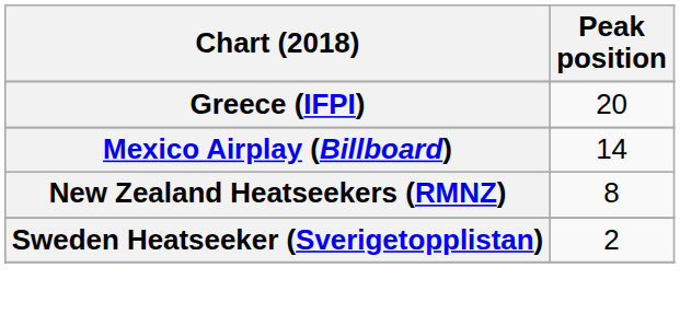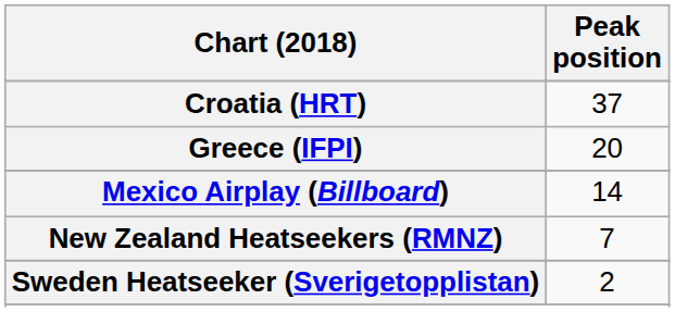+ row: Croatia (HRT) | 37
New Zealand Heatseekers (RMNZ) | Peak position: 8 -> 7
